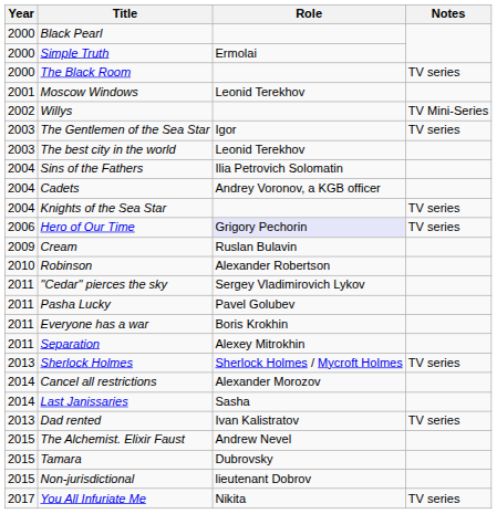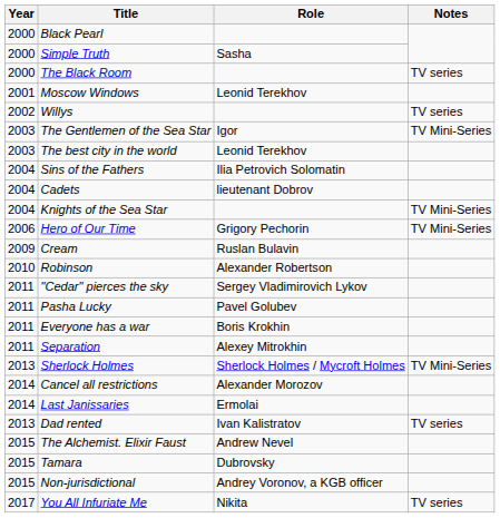Simple Truth | Role: Ermolai -> Sasha
Willys | Notes: TV Mini-Series -> TV series
The Gentlemen of the Sea Star | Notes: TV series -> TV Mini-Series
Cadets | Role: Andrey Voronov, a KGB officer -> lieutenant Dobrov
Knights of the Sea Star | Notes: TV series -> TV Mini-Series
Hero of Our Time | Role: lavender background -> no background
Hero of Our Time | Notes: TV series -> TV Mini-Series
Sherlock Holmes | Notes: TV series -> TV Mini-Series
Last Janissaries | Role: Sasha -> Ermolai
Non-jurisdictional | Role: lieutenant Dobrov -> Andrey Voronov, a KGB officer
